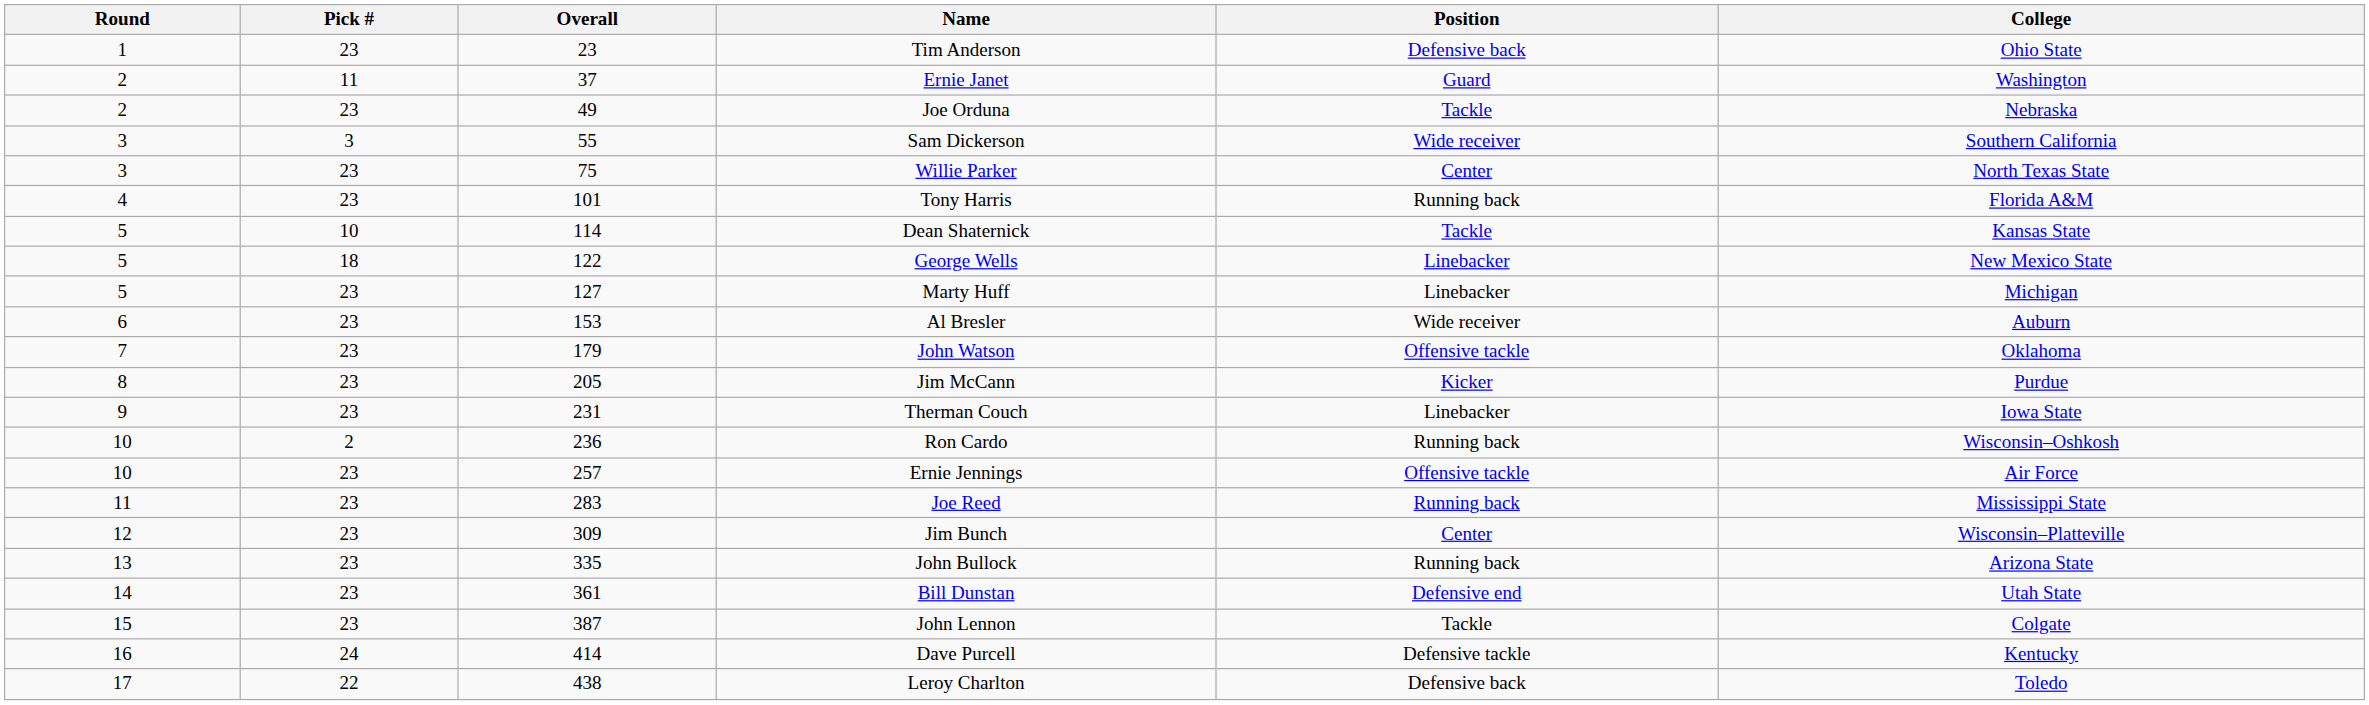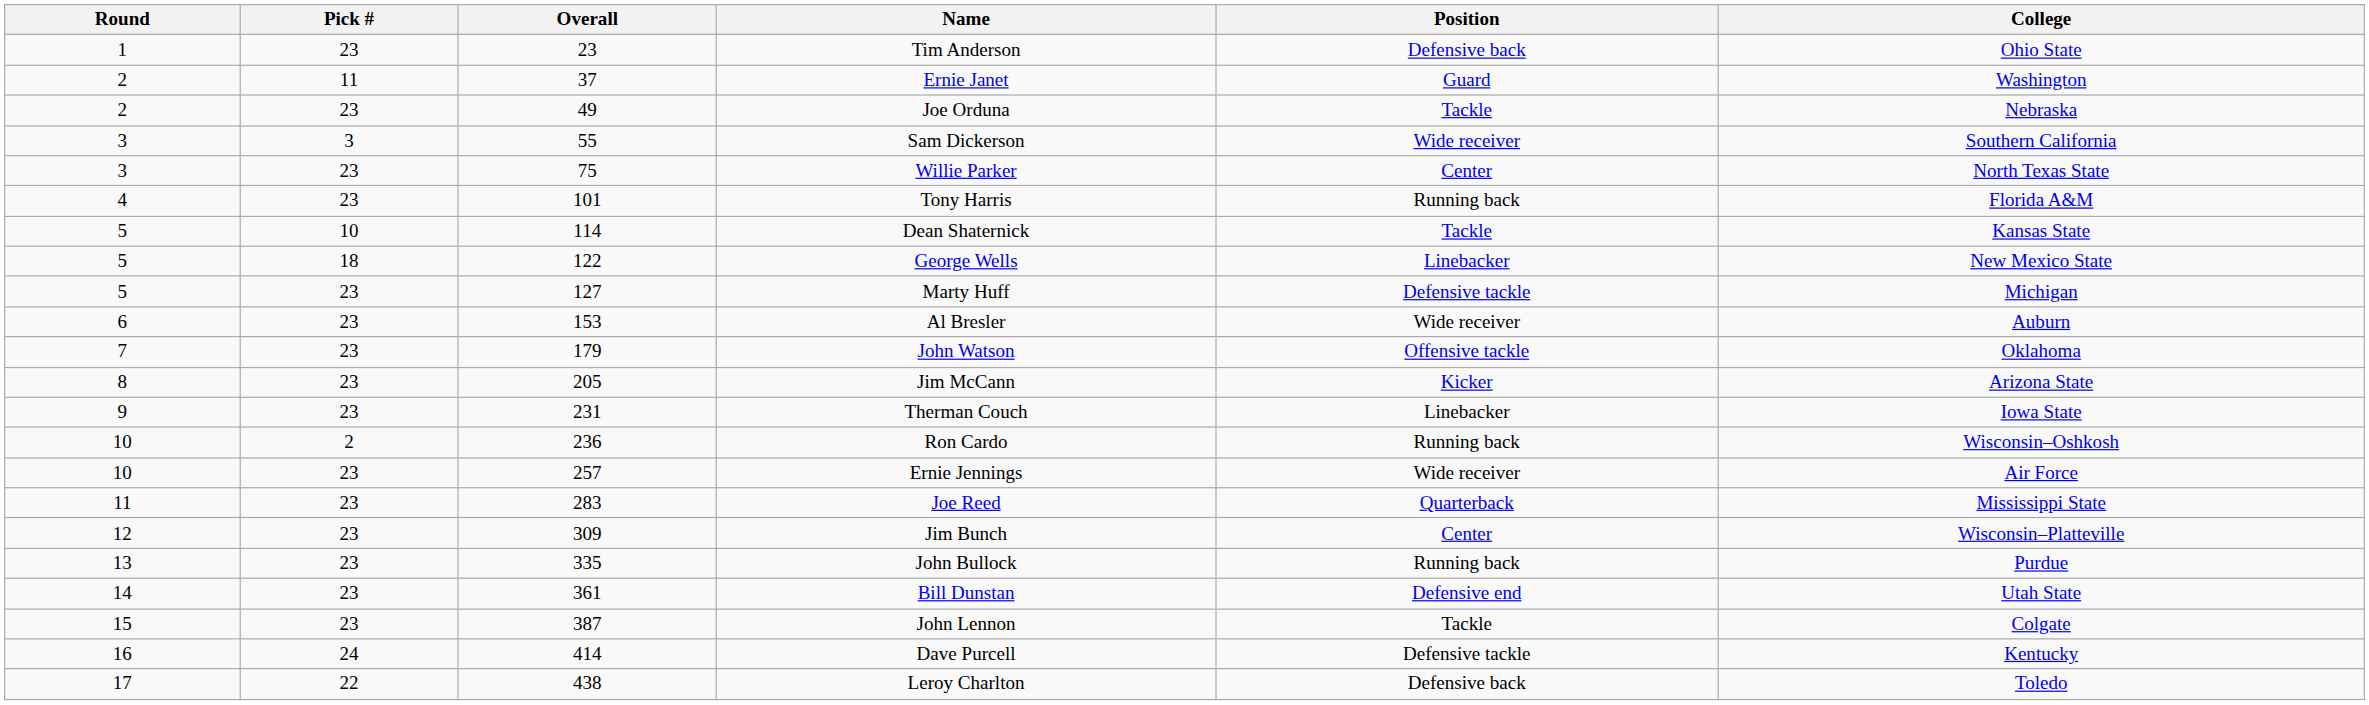Marty Huff | Position: Linebacker -> Defensive tackle
Jim McCann | College: Purdue -> Arizona State
Ernie Jennings | Position: Offensive tackle -> Wide receiver
Joe Reed | Position: Running back -> Quarterback
John Bullock | College: Arizona State -> Purdue
